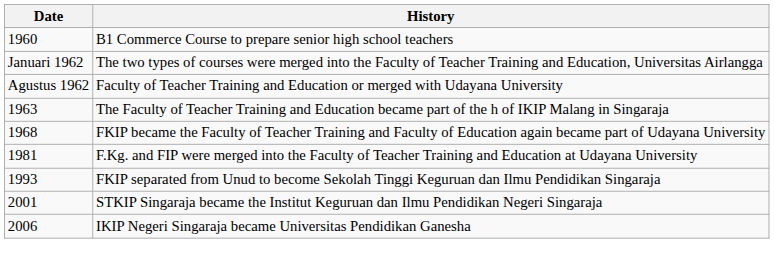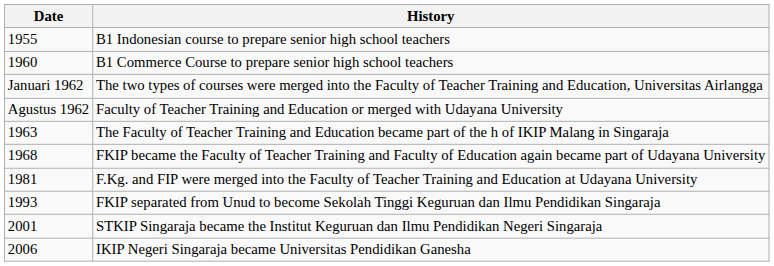+ row: 1955 | B1 Indonesian course to prepare senior high school teachers
